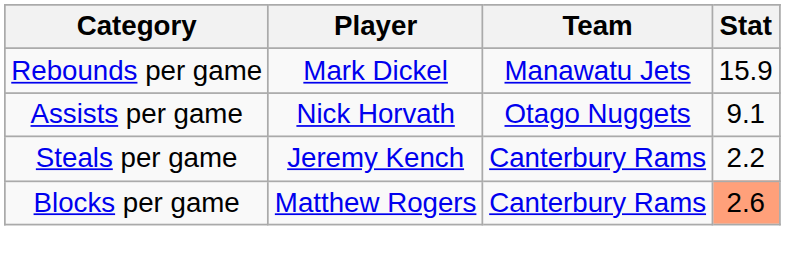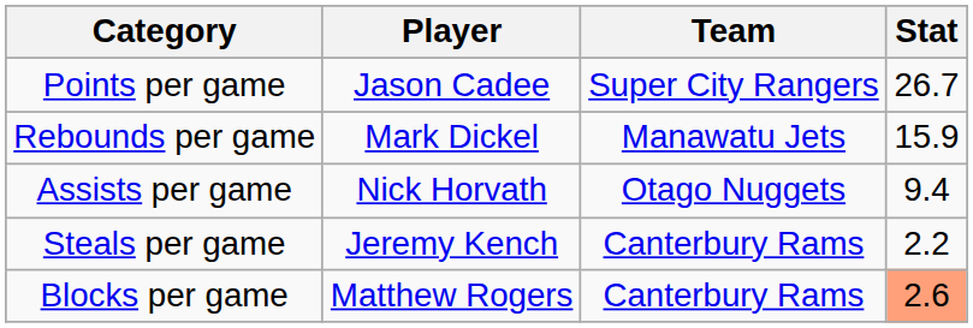+ row: Points per game | Jason Cadee | Super City Rangers | 26.7
Assists per game | Stat: 9.1 -> 9.4
